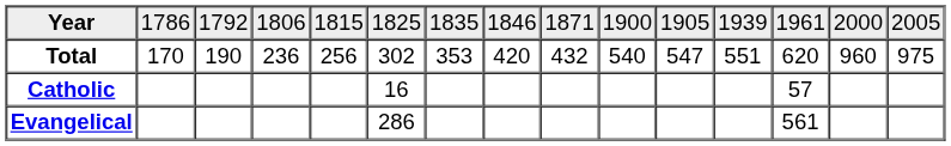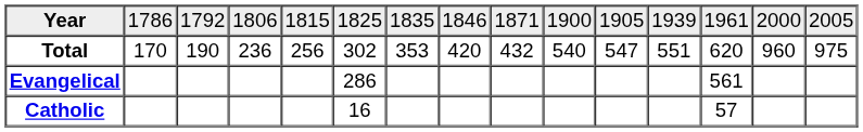rows swapped: Catholic <-> Evangelical
